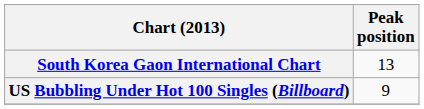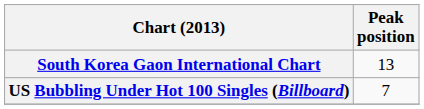US Bubbling Under Hot 100 Singles (Billboard) | Peak position: 9 -> 7
